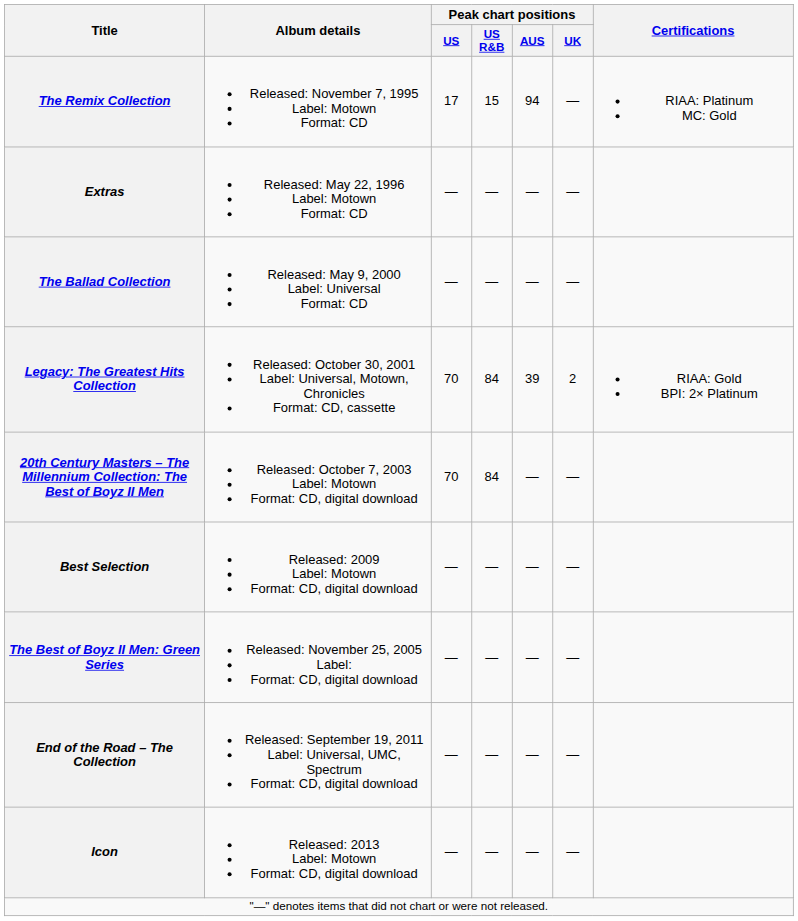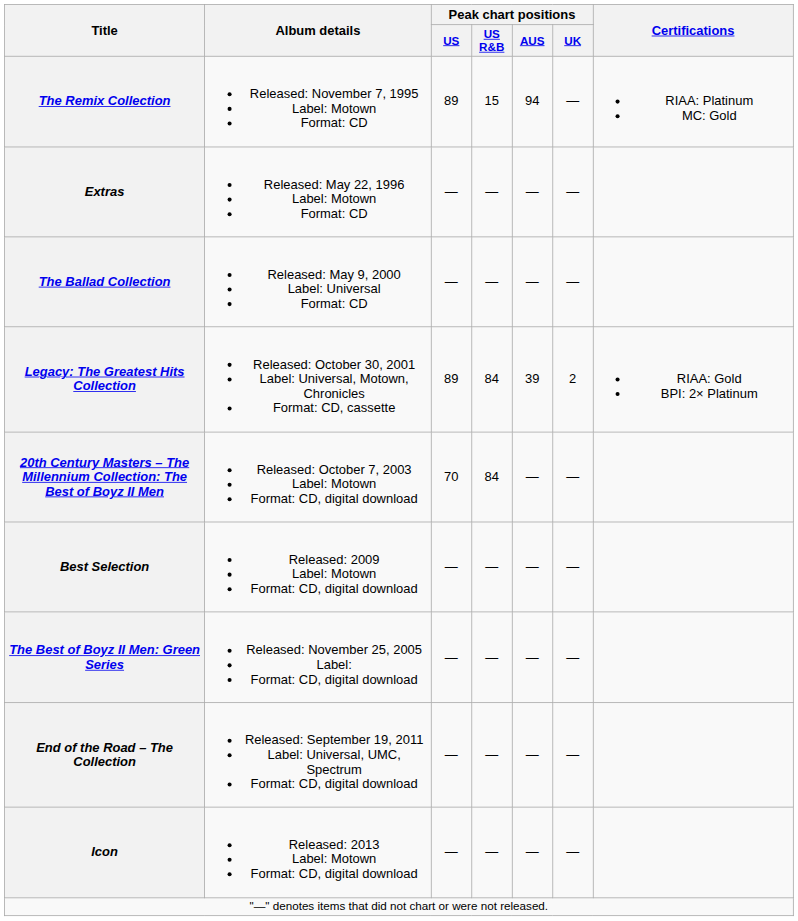The Remix Collection | Peak chart positions / US: 17 -> 89
Legacy: The Greatest Hits Collection | Peak chart positions / US: 70 -> 89
